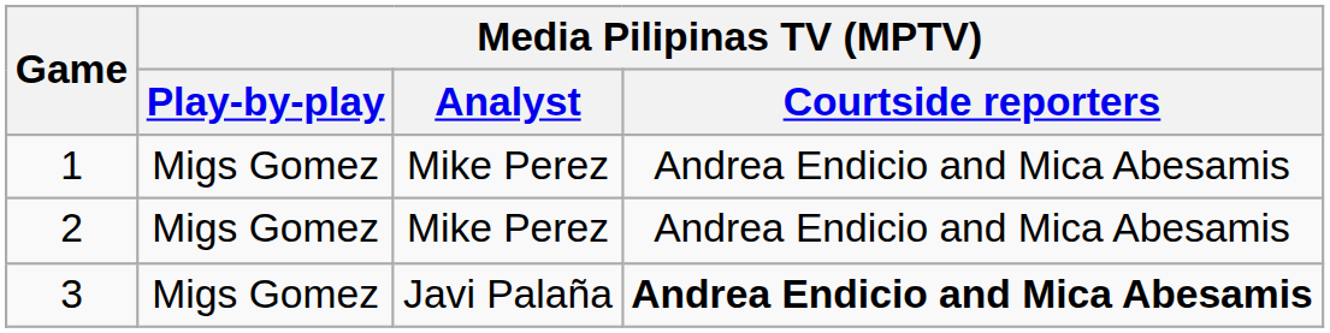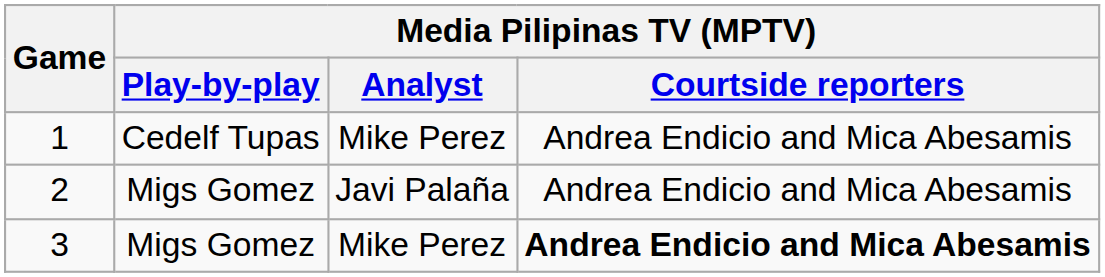1 | Media Pilipinas TV (MPTV) / Play-by-play: Migs Gomez -> Cedelf Tupas
2 | Media Pilipinas TV (MPTV) / Analyst: Mike Perez -> Javi Palaña
3 | Media Pilipinas TV (MPTV) / Analyst: Javi Palaña -> Mike Perez
